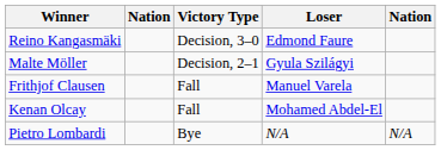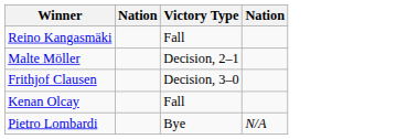- column: Loser | Edmond Faure | Gyula Szilágyi | Manuel Varela | Mohamed Abdel-El | N/A
Reino Kangasmäki | Victory Type: Decision, 3–0 -> Fall
Frithjof Clausen | Victory Type: Fall -> Decision, 3–0
